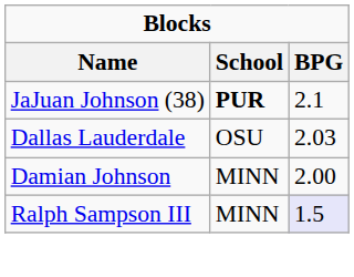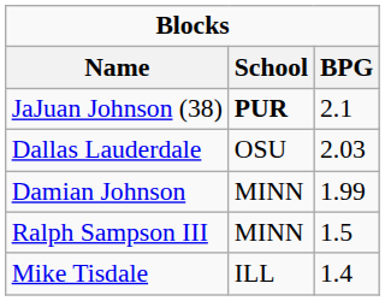Damian Johnson | BPG: 2.00 -> 1.99
Ralph Sampson III | BPG: lavender background -> no background
+ row: Mike Tisdale | ILL | 1.4
